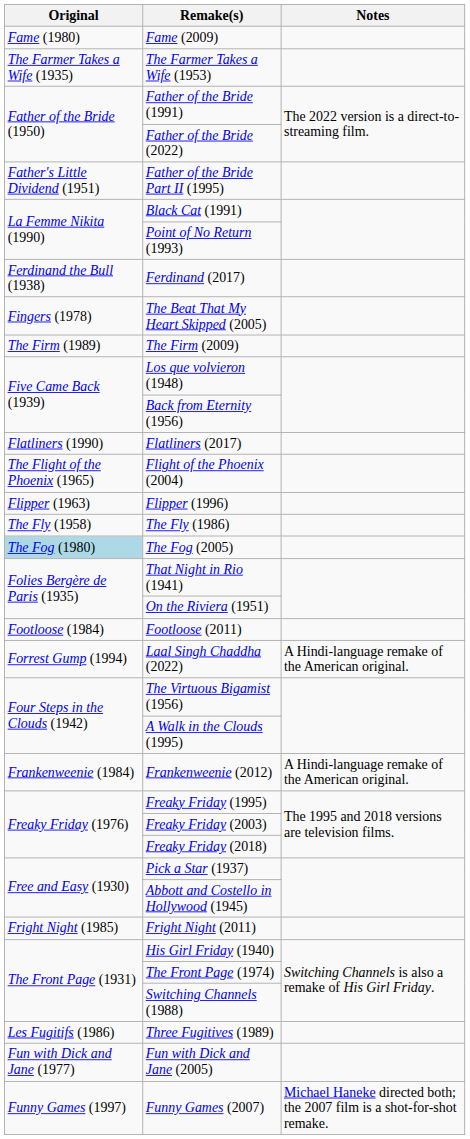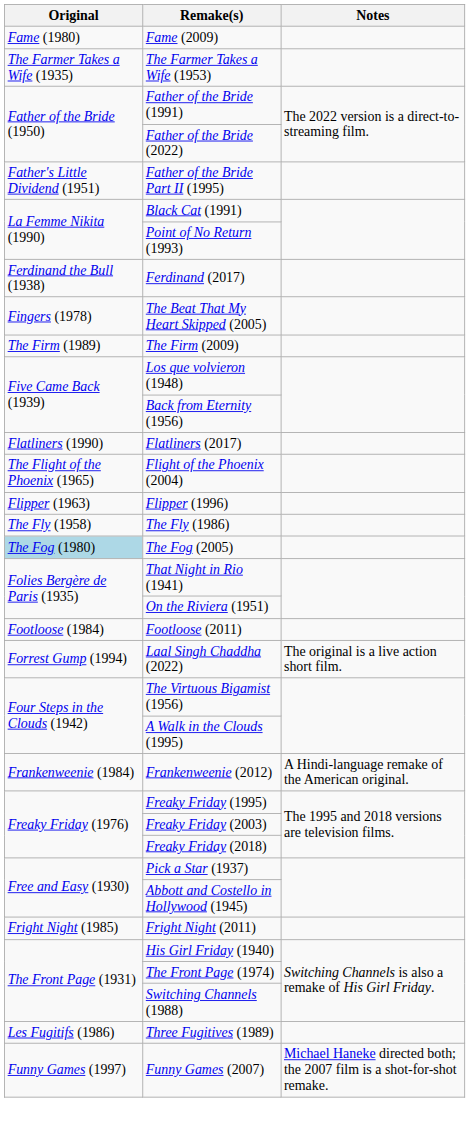Laal Singh Chaddha (2022) | Notes: A Hindi-language remake of the American original. -> The original is a live action short film.
- row: Fun with Dick and Jane (1977) | Fun with Dick and Jane (2005)
